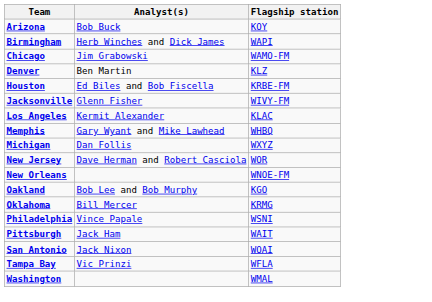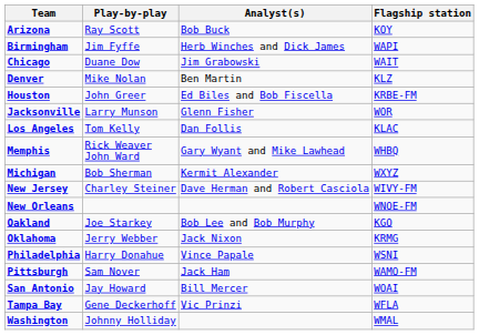+ column: Play-by-play | Ray Scott | Jim Fyffe | Duane Dow | Mike Nolan | John Greer | Larry Munson | Tom Kelly | Rick Weaver John Ward | Bob Sherman | Charley Steiner | Joe Starkey | Jerry Webber | Harry Donahue | Sam Nover | Jay Howard | Gene Deckerhoff | Johnny Holliday
Chicago | Flagship station: WAMO-FM -> WAIT
Jacksonville | Flagship station: WIVY-FM -> WOR
Los Angeles | Analyst(s): Kermit Alexander -> Dan Follis
Michigan | Analyst(s): Dan Follis -> Kermit Alexander
New Jersey | Flagship station: WOR -> WIVY-FM
Oklahoma | Analyst(s): Bill Mercer -> Jack Nixon
Pittsburgh | Flagship station: WAIT -> WAMO-FM
San Antonio | Analyst(s): Jack Nixon -> Bill Mercer
